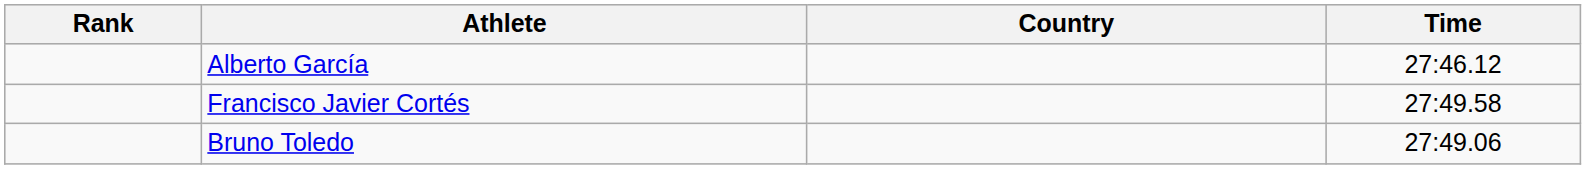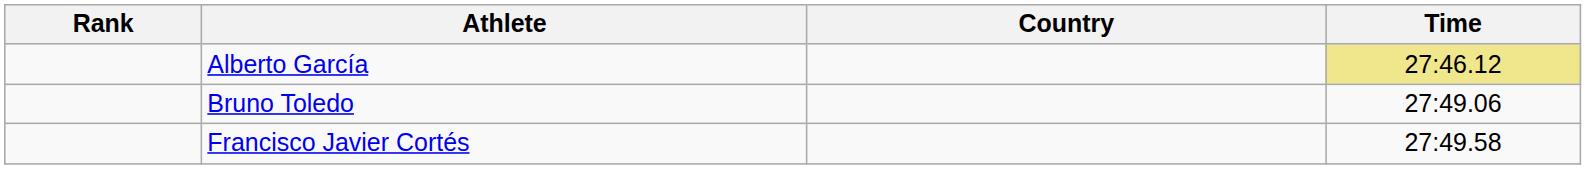Alberto García | Time: no background -> khaki background
rows swapped: Bruno Toledo <-> Francisco Javier Cortés
